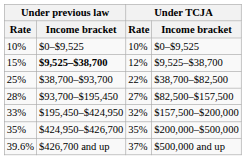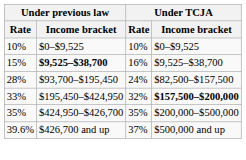15% | Under TCJA / Rate: 12% -> 16%
- row: 25% | $38,700–$93,700 | 22% | $38,700–$82,500
28% | Under TCJA / Rate: 27% -> 24%
33% | Under TCJA / Income bracket: normal -> bold
